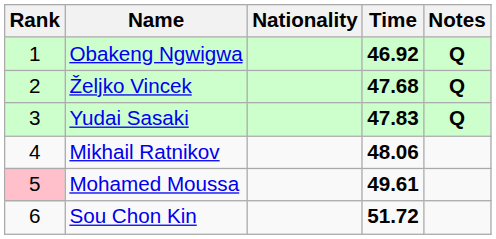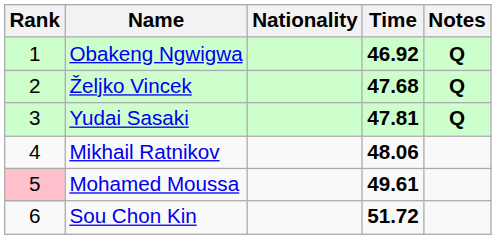Yudai Sasaki | Time: 47.83 -> 47.81
